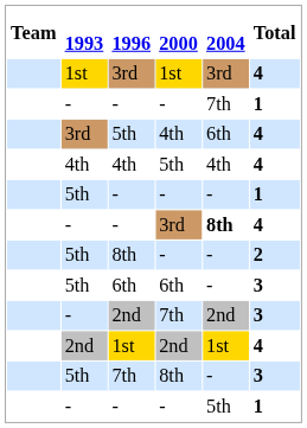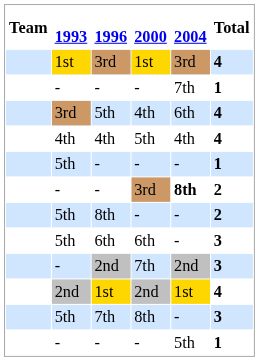- / 3rd | Total: 4 -> 2
